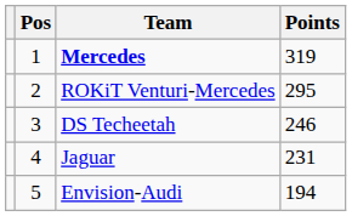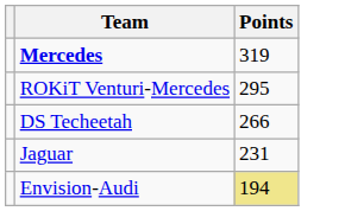- column: Pos | 1 | 2 | 3 | 4 | 5
DS Techeetah | Points: 246 -> 266
Envision-Audi | Points: no background -> khaki background
